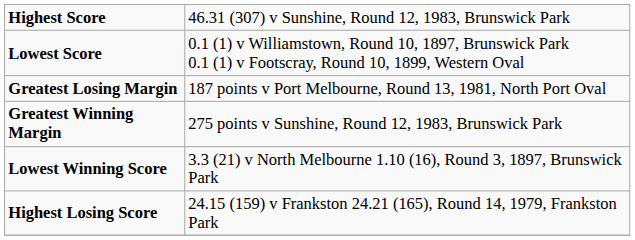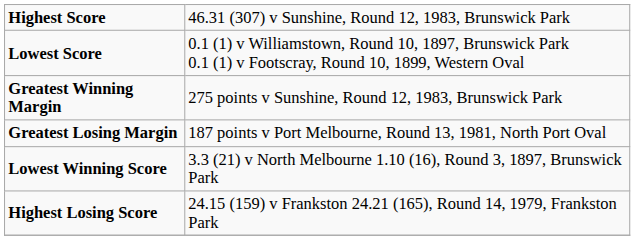rows swapped: Greatest Winning Margin <-> Greatest Losing Margin
